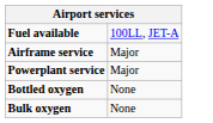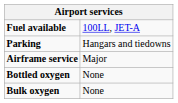+ row: Parking | Hangars and tiedowns
- row: Powerplant service | Major
